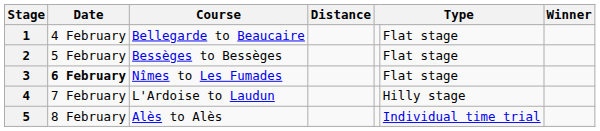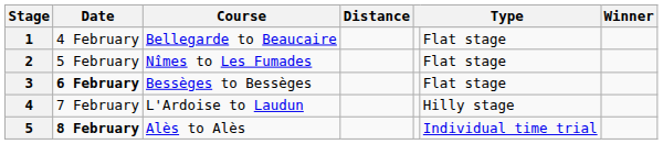2 | Course: Bessèges to Bessèges -> Nîmes to Les Fumades
3 | Course: Nîmes to Les Fumades -> Bessèges to Bessèges
5 | Date: normal -> bold
